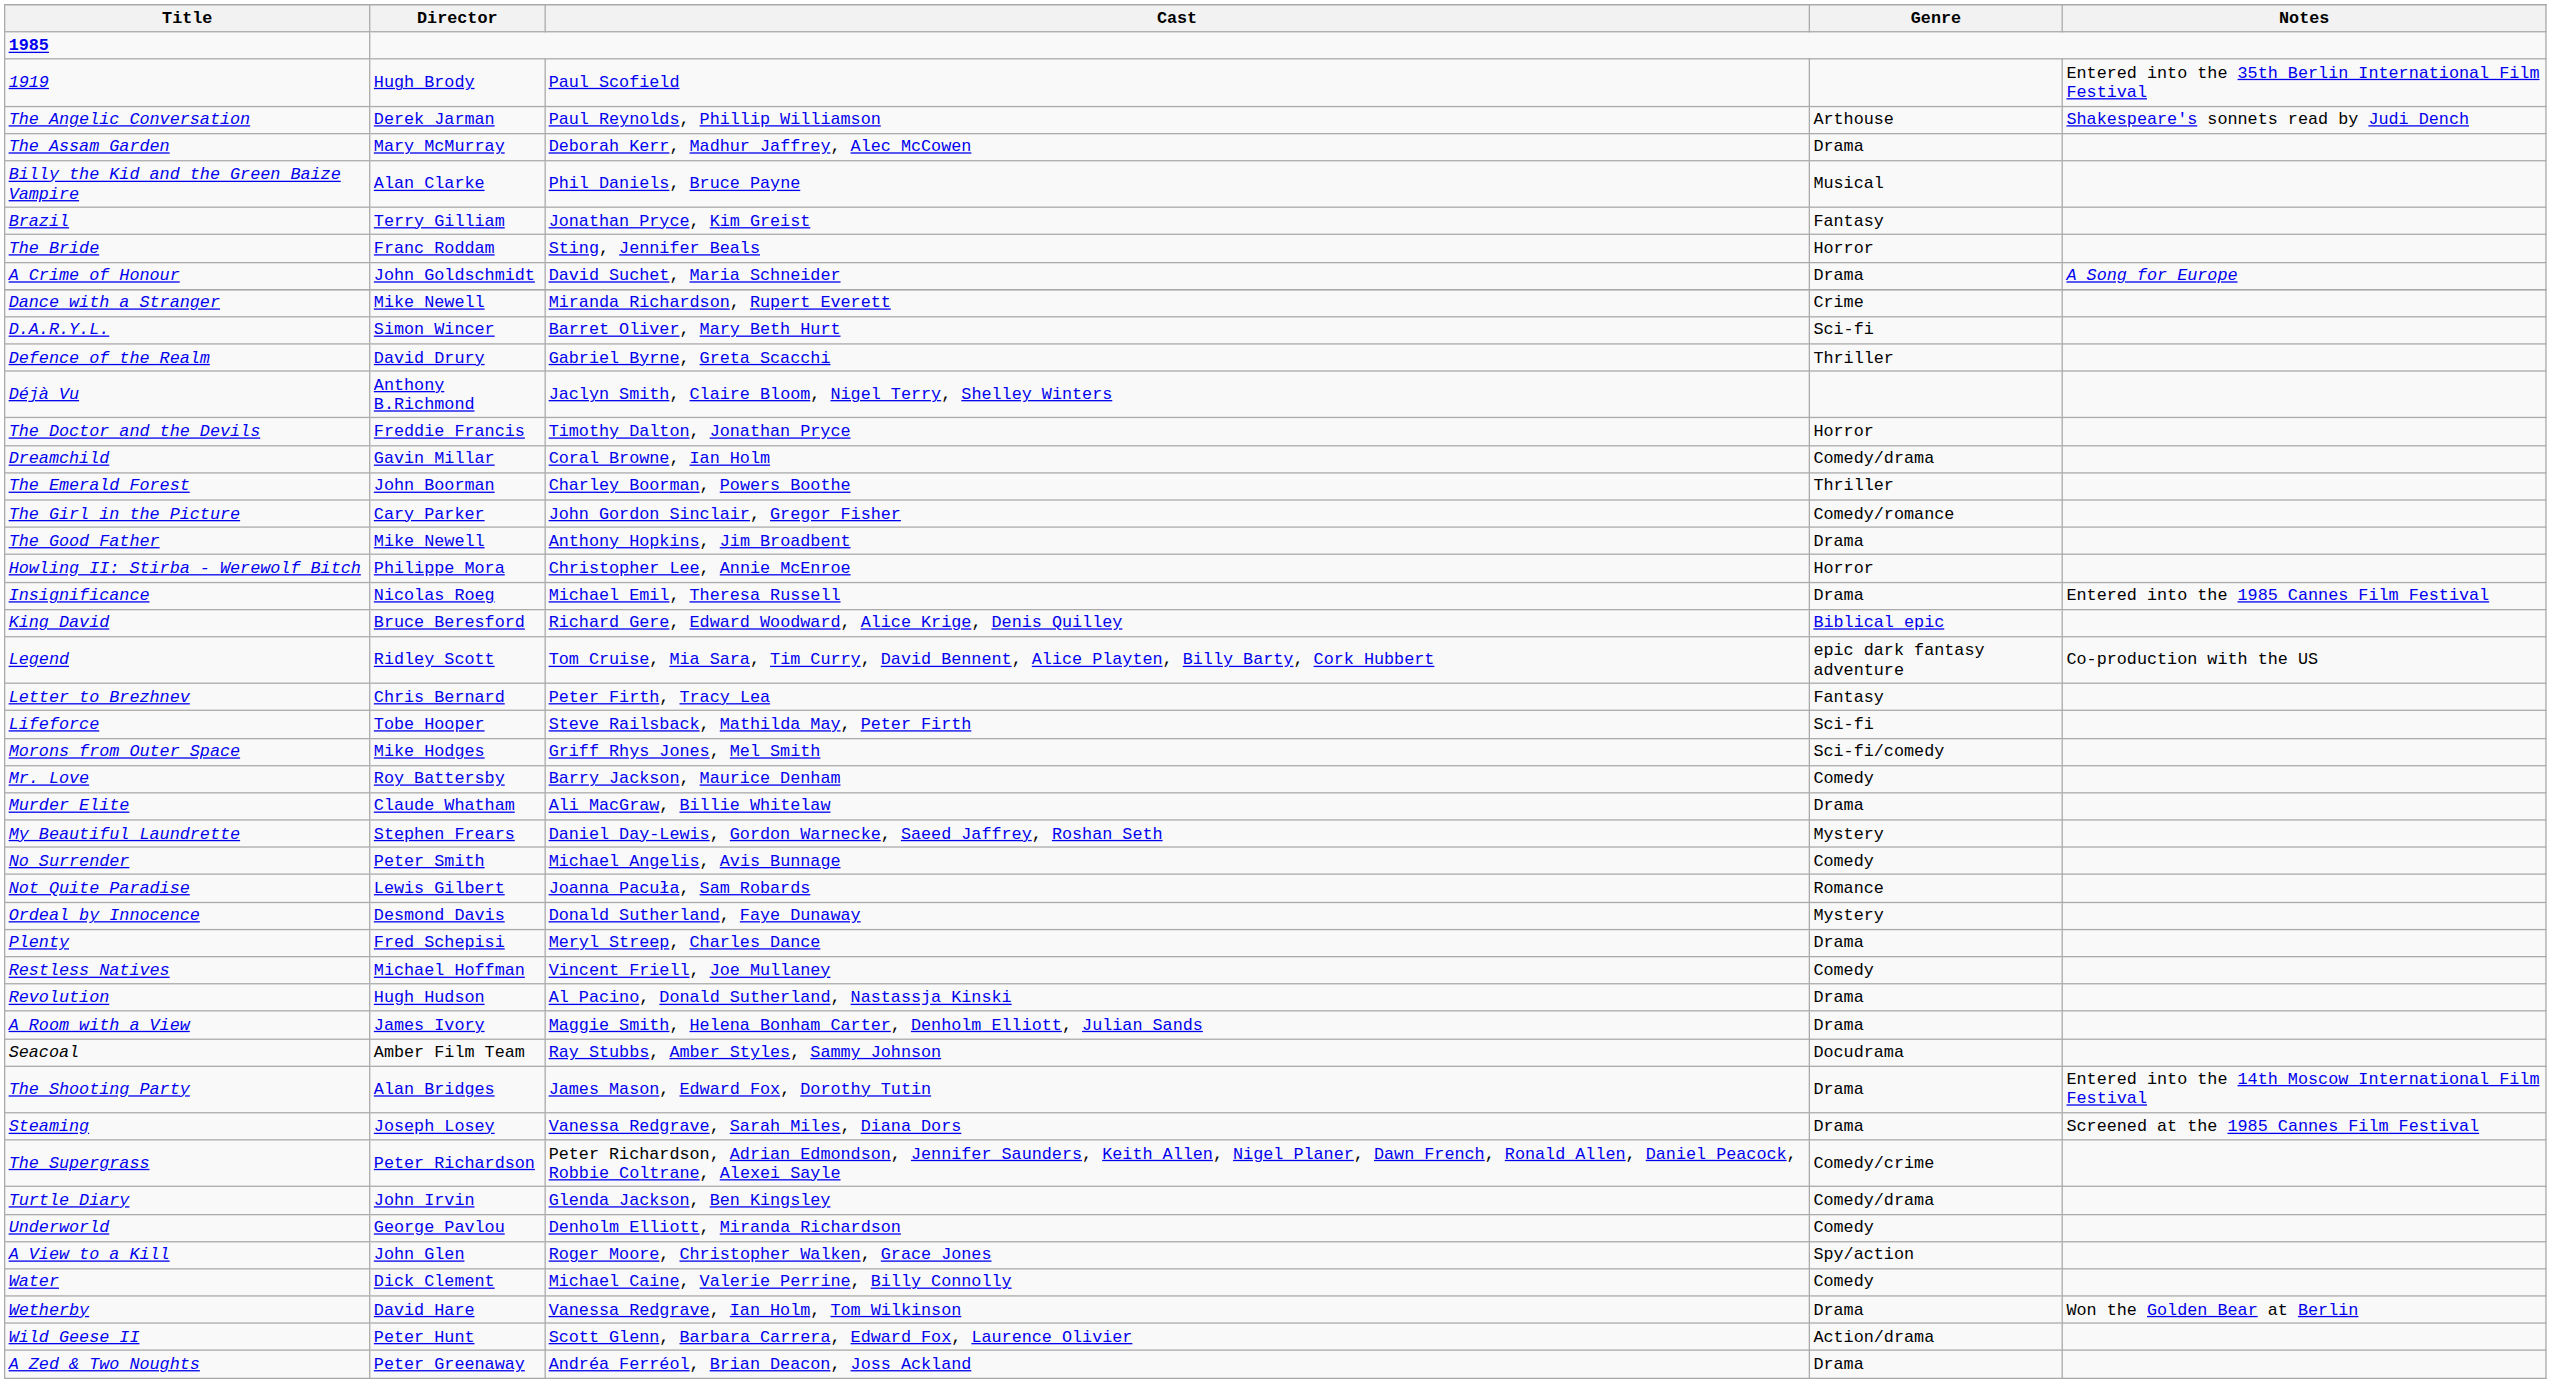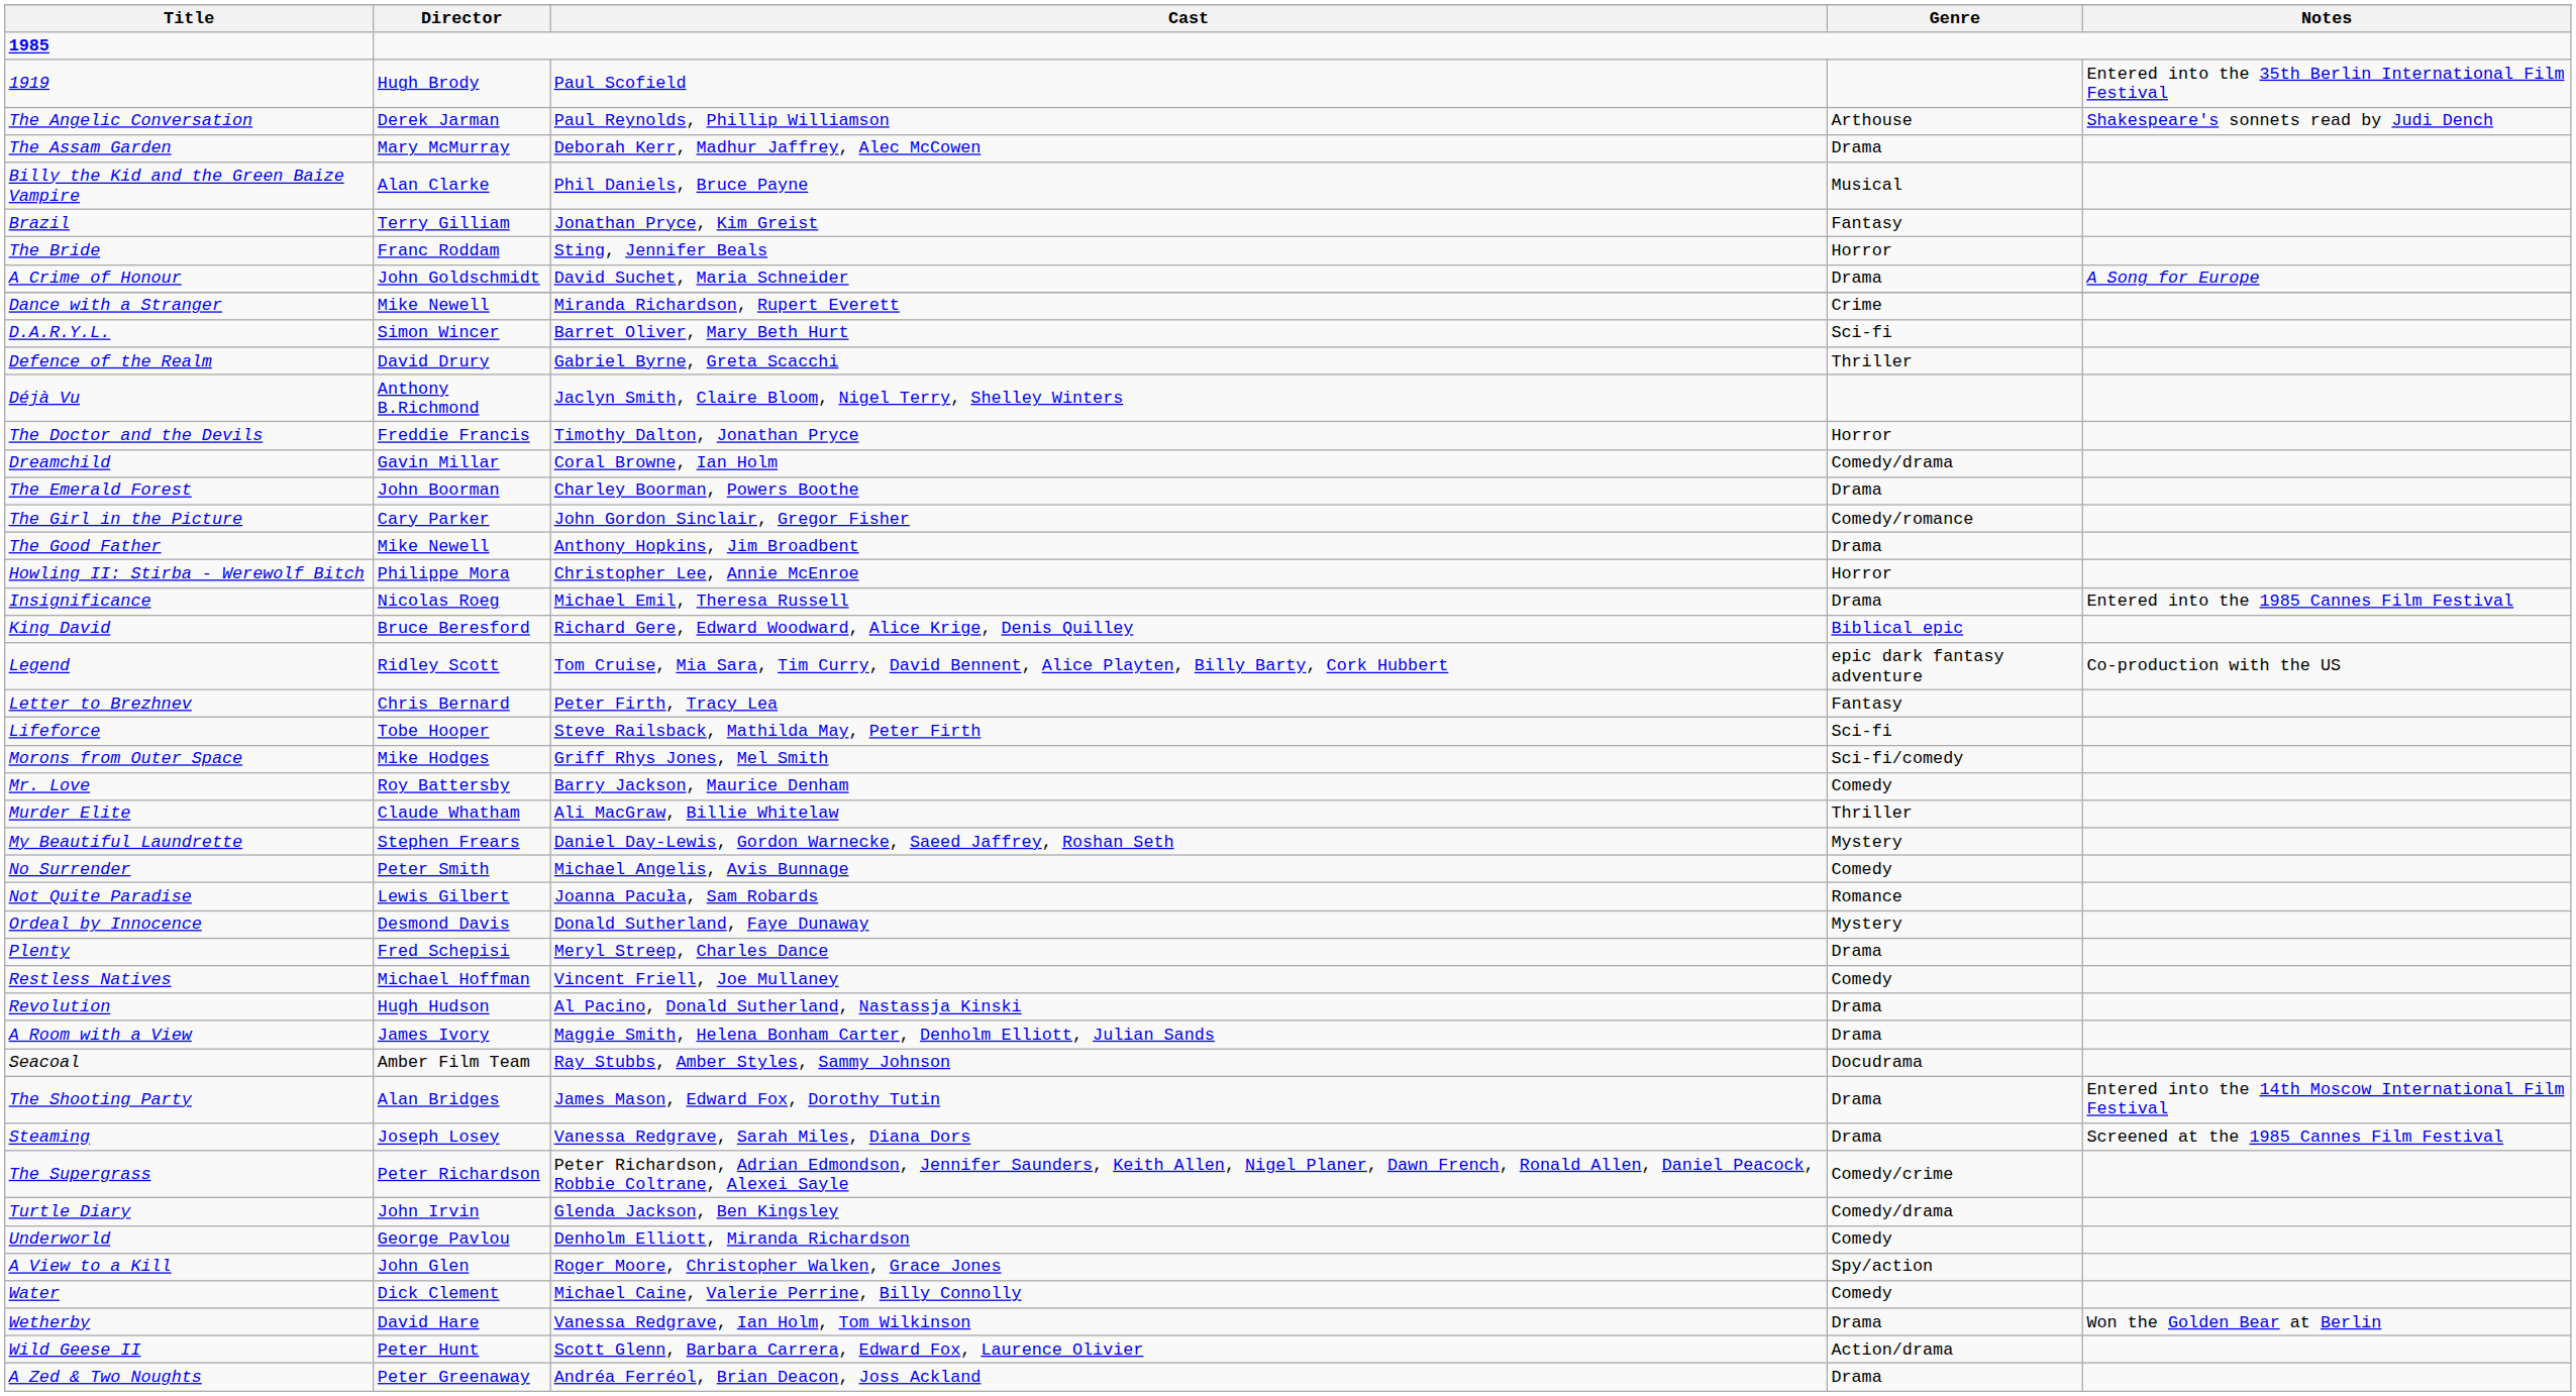The Emerald Forest | Genre: Thriller -> Drama
Murder Elite | Genre: Drama -> Thriller
